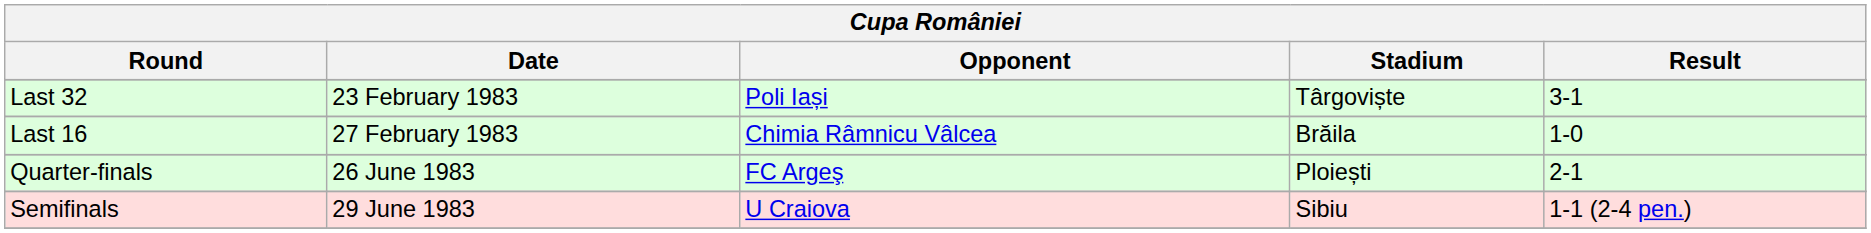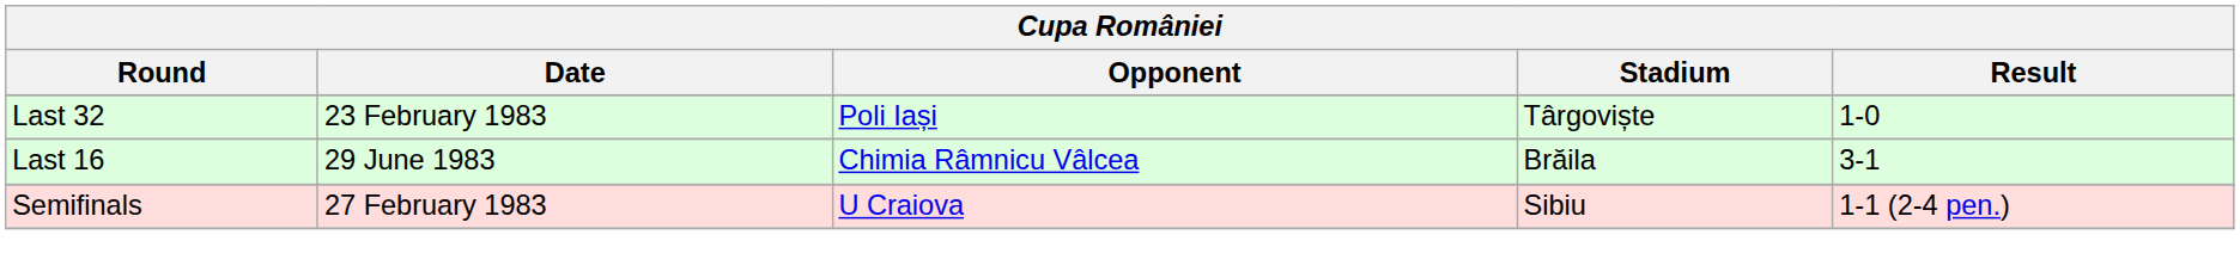Last 32 | Result: 3-1 -> 1-0
Last 16 | Date: 27 February 1983 -> 29 June 1983
Last 16 | Result: 1-0 -> 3-1
- row: Quarter-finals | 26 June 1983 | FC Argeş | Ploiești | 2-1
Semifinals | Date: 29 June 1983 -> 27 February 1983
